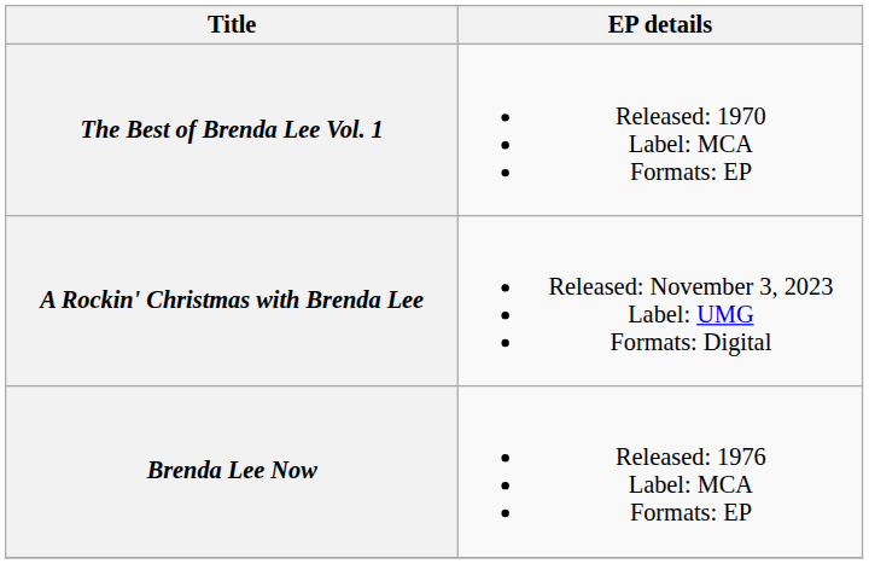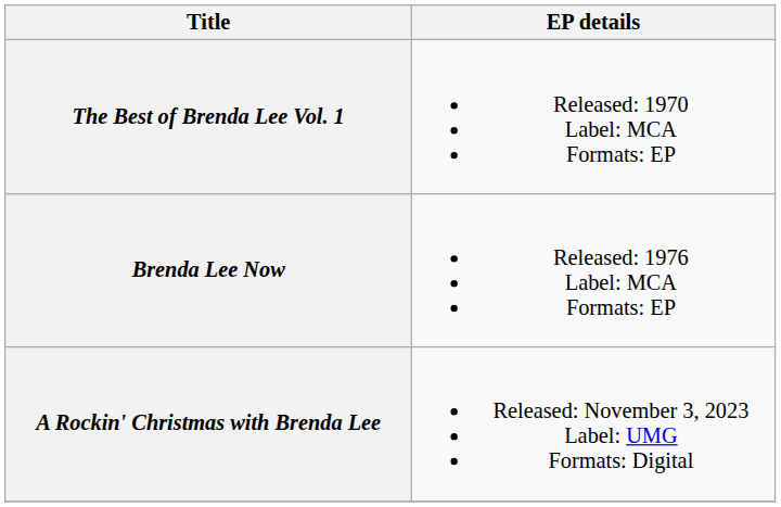rows swapped: Brenda Lee Now <-> A Rockin' Christmas with Brenda Lee
